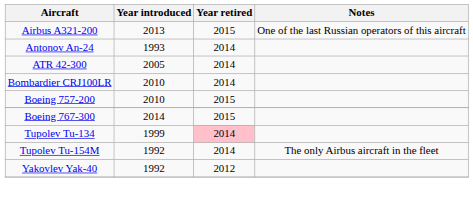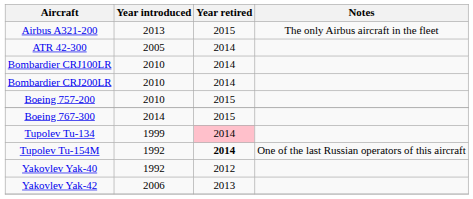Airbus A321-200 | Notes: One of the last Russian operators of this aircraft -> The only Airbus aircraft in the fleet
- row: Antonov An-24 | 1993 | 2014
+ row: Bombardier CRJ200LR | 2010 | 2014
Tupolev Tu-154M | Year retired: normal -> bold
Tupolev Tu-154M | Notes: The only Airbus aircraft in the fleet -> One of the last Russian operators of this aircraft
+ row: Yakovlev Yak-42 | 2006 | 2013
